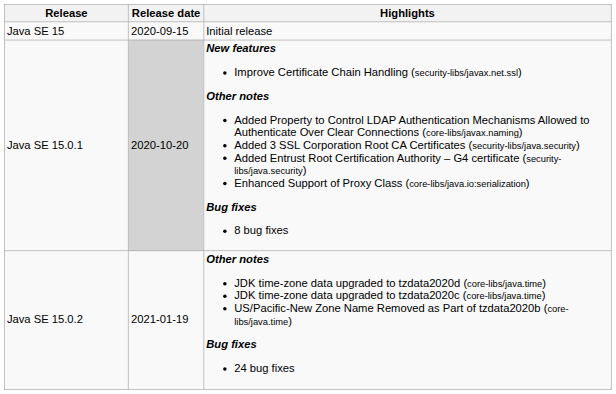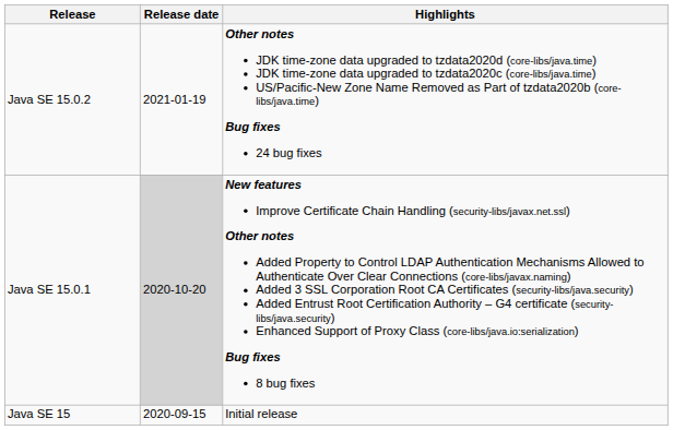rows swapped: Java SE 15 <-> Java SE 15.0.2
